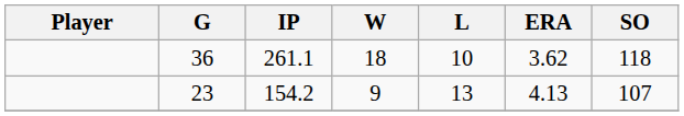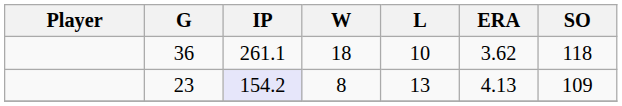23 | IP: no background -> lavender background
23 | W: 9 -> 8
23 | SO: 107 -> 109
